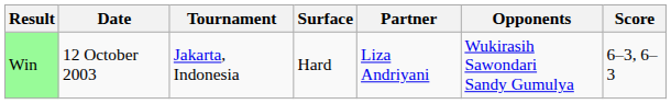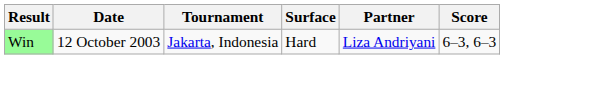- column: Opponents | Wukirasih Sawondari Sandy Gumulya
